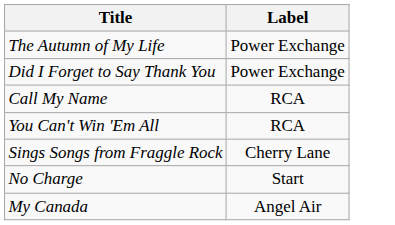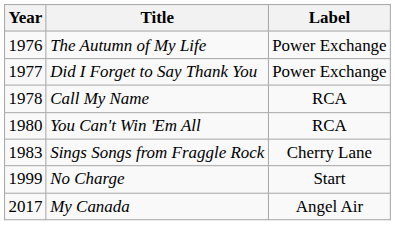+ column: Year | 1976 | 1977 | 1978 | 1980 | 1983 | 1999 | 2017
